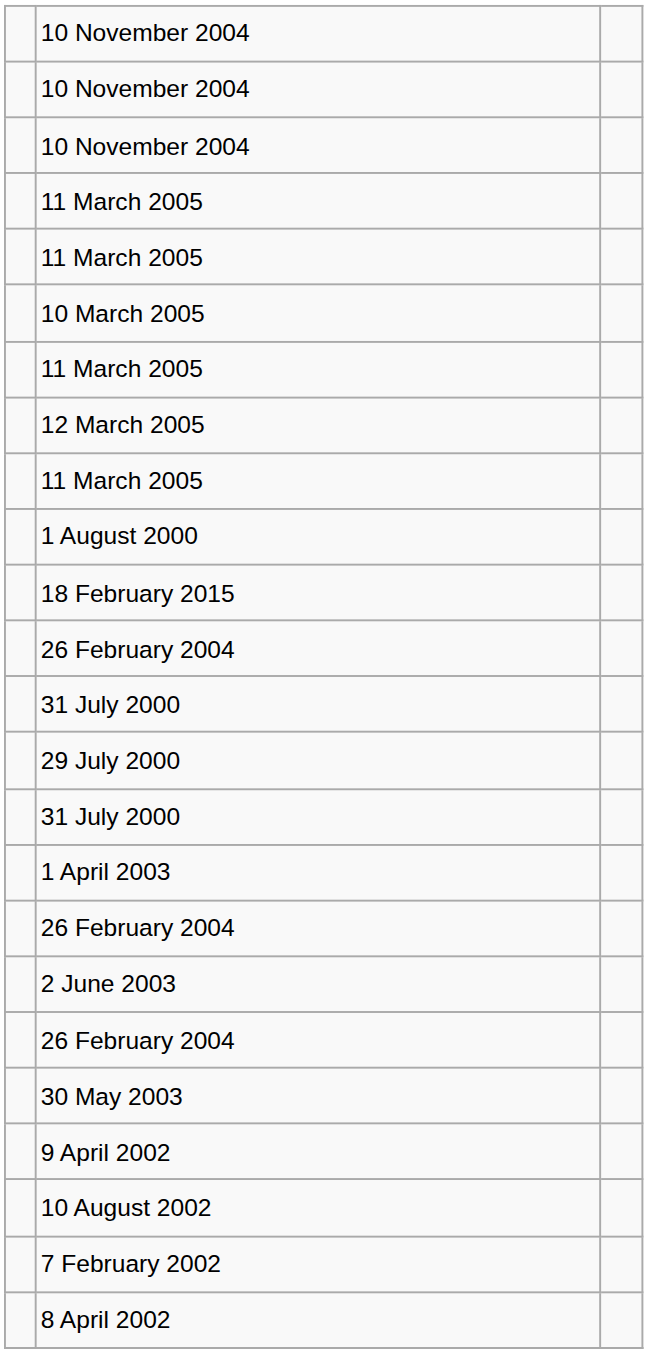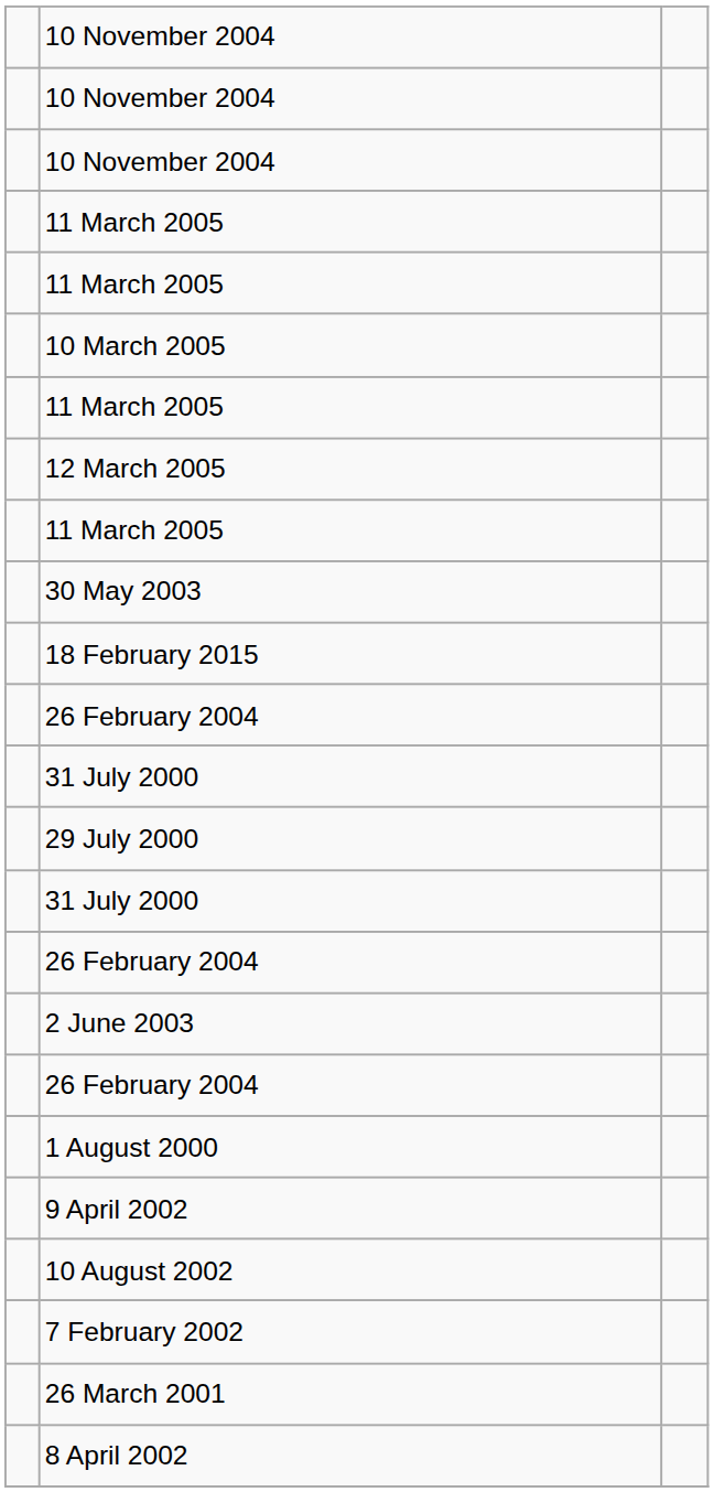rows swapped: 1 August 2000 <-> 30 May 2003
- row: 1 April 2003
+ row: 26 March 2001
